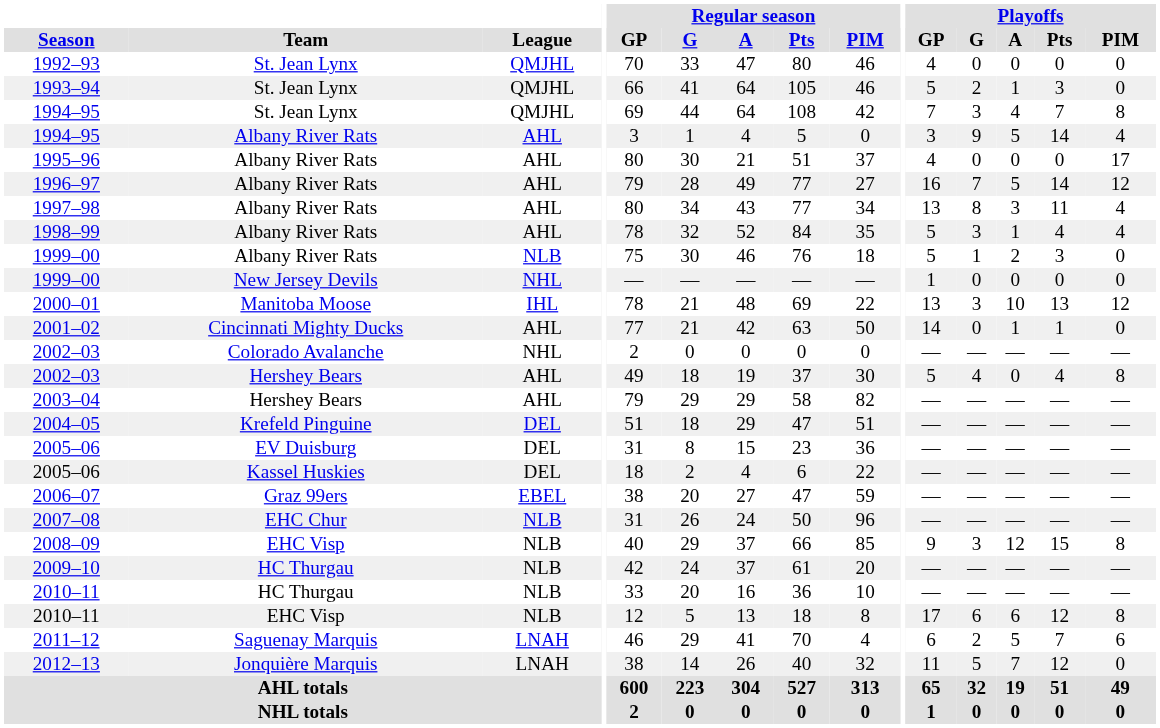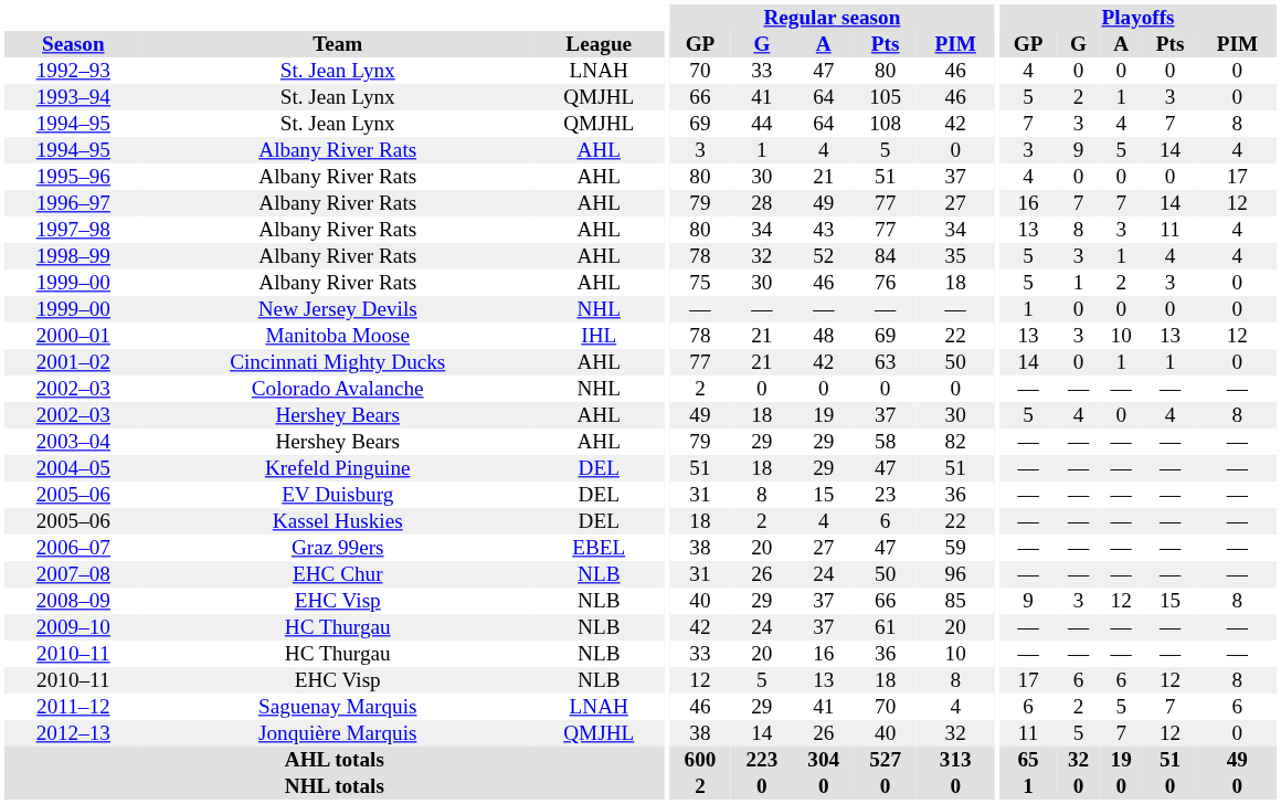1992–93 | League: QMJHL -> LNAH
1996–97 | Playoffs / A: 5 -> 7
1999–00 / Albany River Rats | League: NLB -> AHL
2012–13 | League: LNAH -> QMJHL
